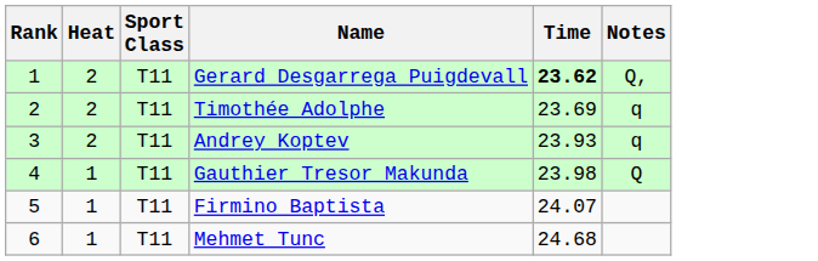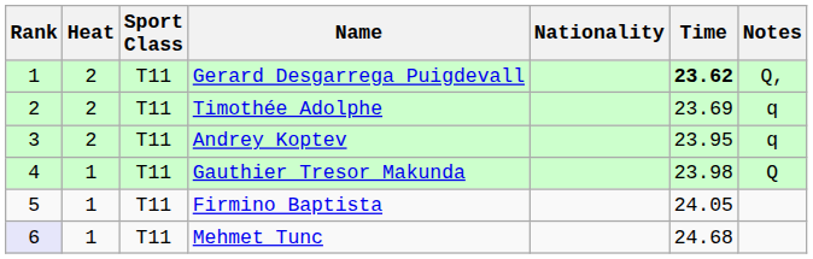+ column: Nationality
Andrey Koptev | Time: 23.93 -> 23.95
Firmino Baptista | Time: 24.07 -> 24.05
Mehmet Tunc | Rank: no background -> lavender background
